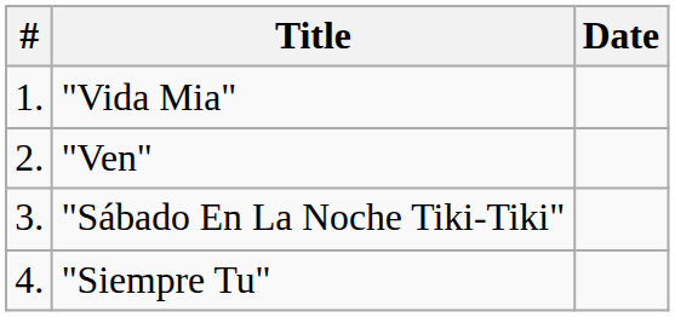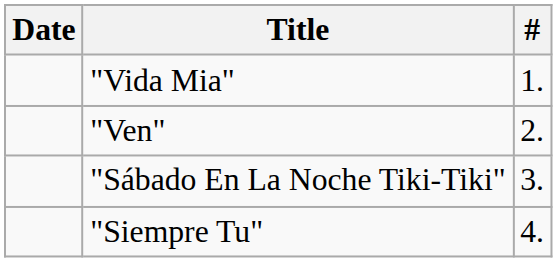columns swapped: # <-> Date
